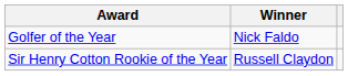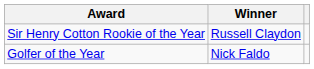rows swapped: Golfer of the Year <-> Sir Henry Cotton Rookie of the Year
